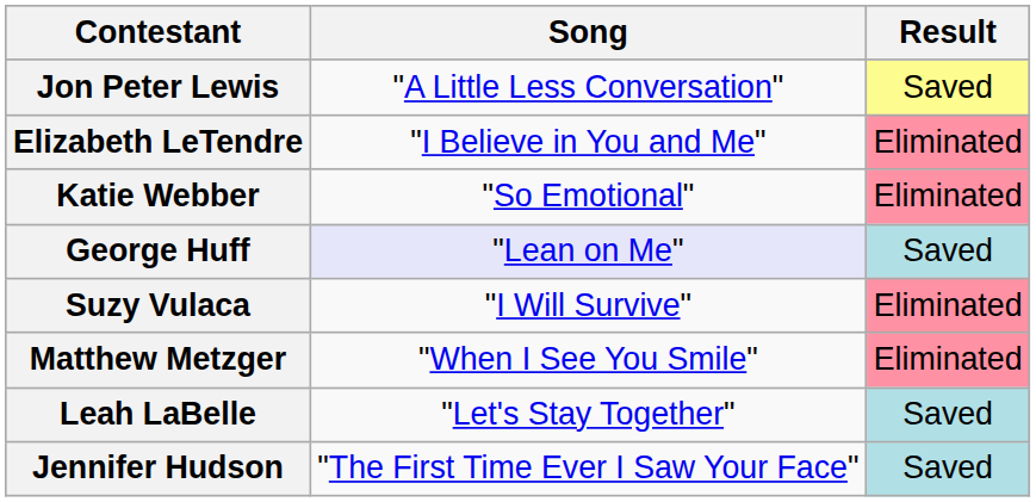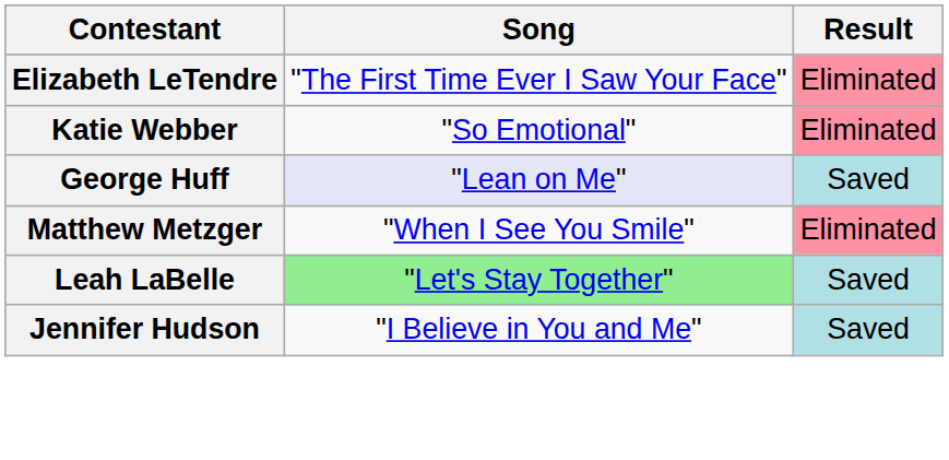- row: Jon Peter Lewis | "A Little Less Conversation" | Saved
Elizabeth LeTendre | Song: "I Believe in You and Me" -> "The First Time Ever I Saw Your Face"
- row: Suzy Vulaca | "I Will Survive" | Eliminated
Leah LaBelle | Song: no background -> lightgreen background
Jennifer Hudson | Song: "The First Time Ever I Saw Your Face" -> "I Believe in You and Me"
